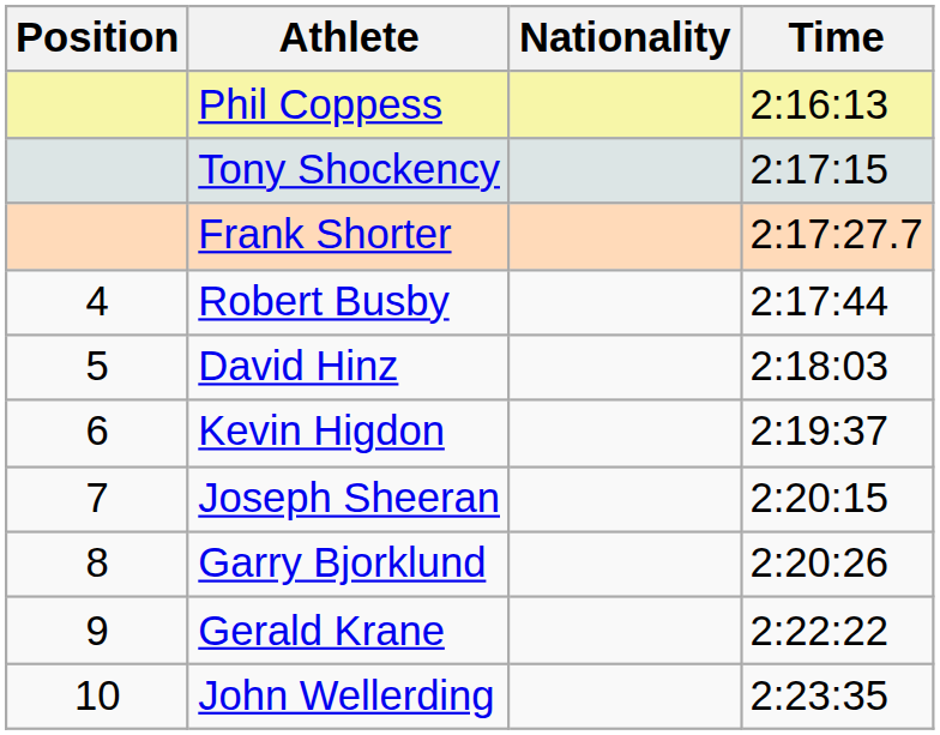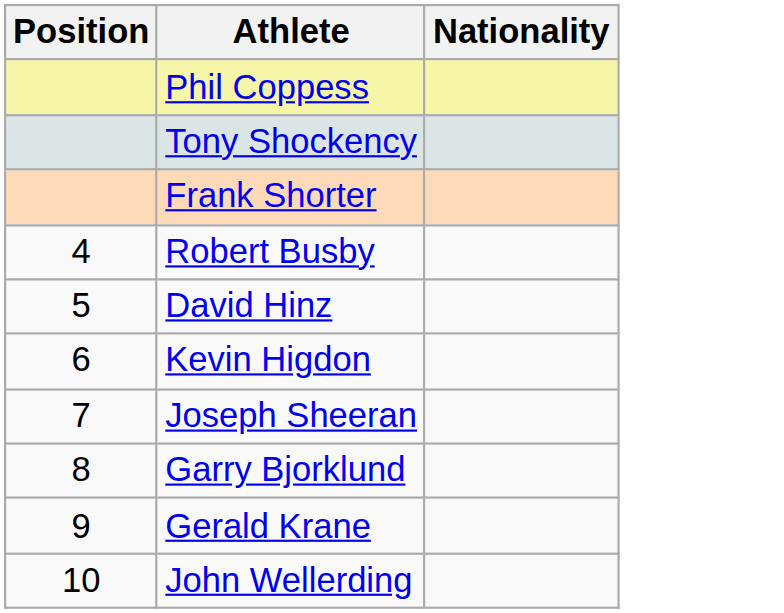- column: Time | 2:16:13 | 2:17:15 | 2:17:27.7 | 2:17:44 | 2:18:03 | 2:19:37 | 2:20:15 | 2:20:26 | 2:22:22 | 2:23:35
